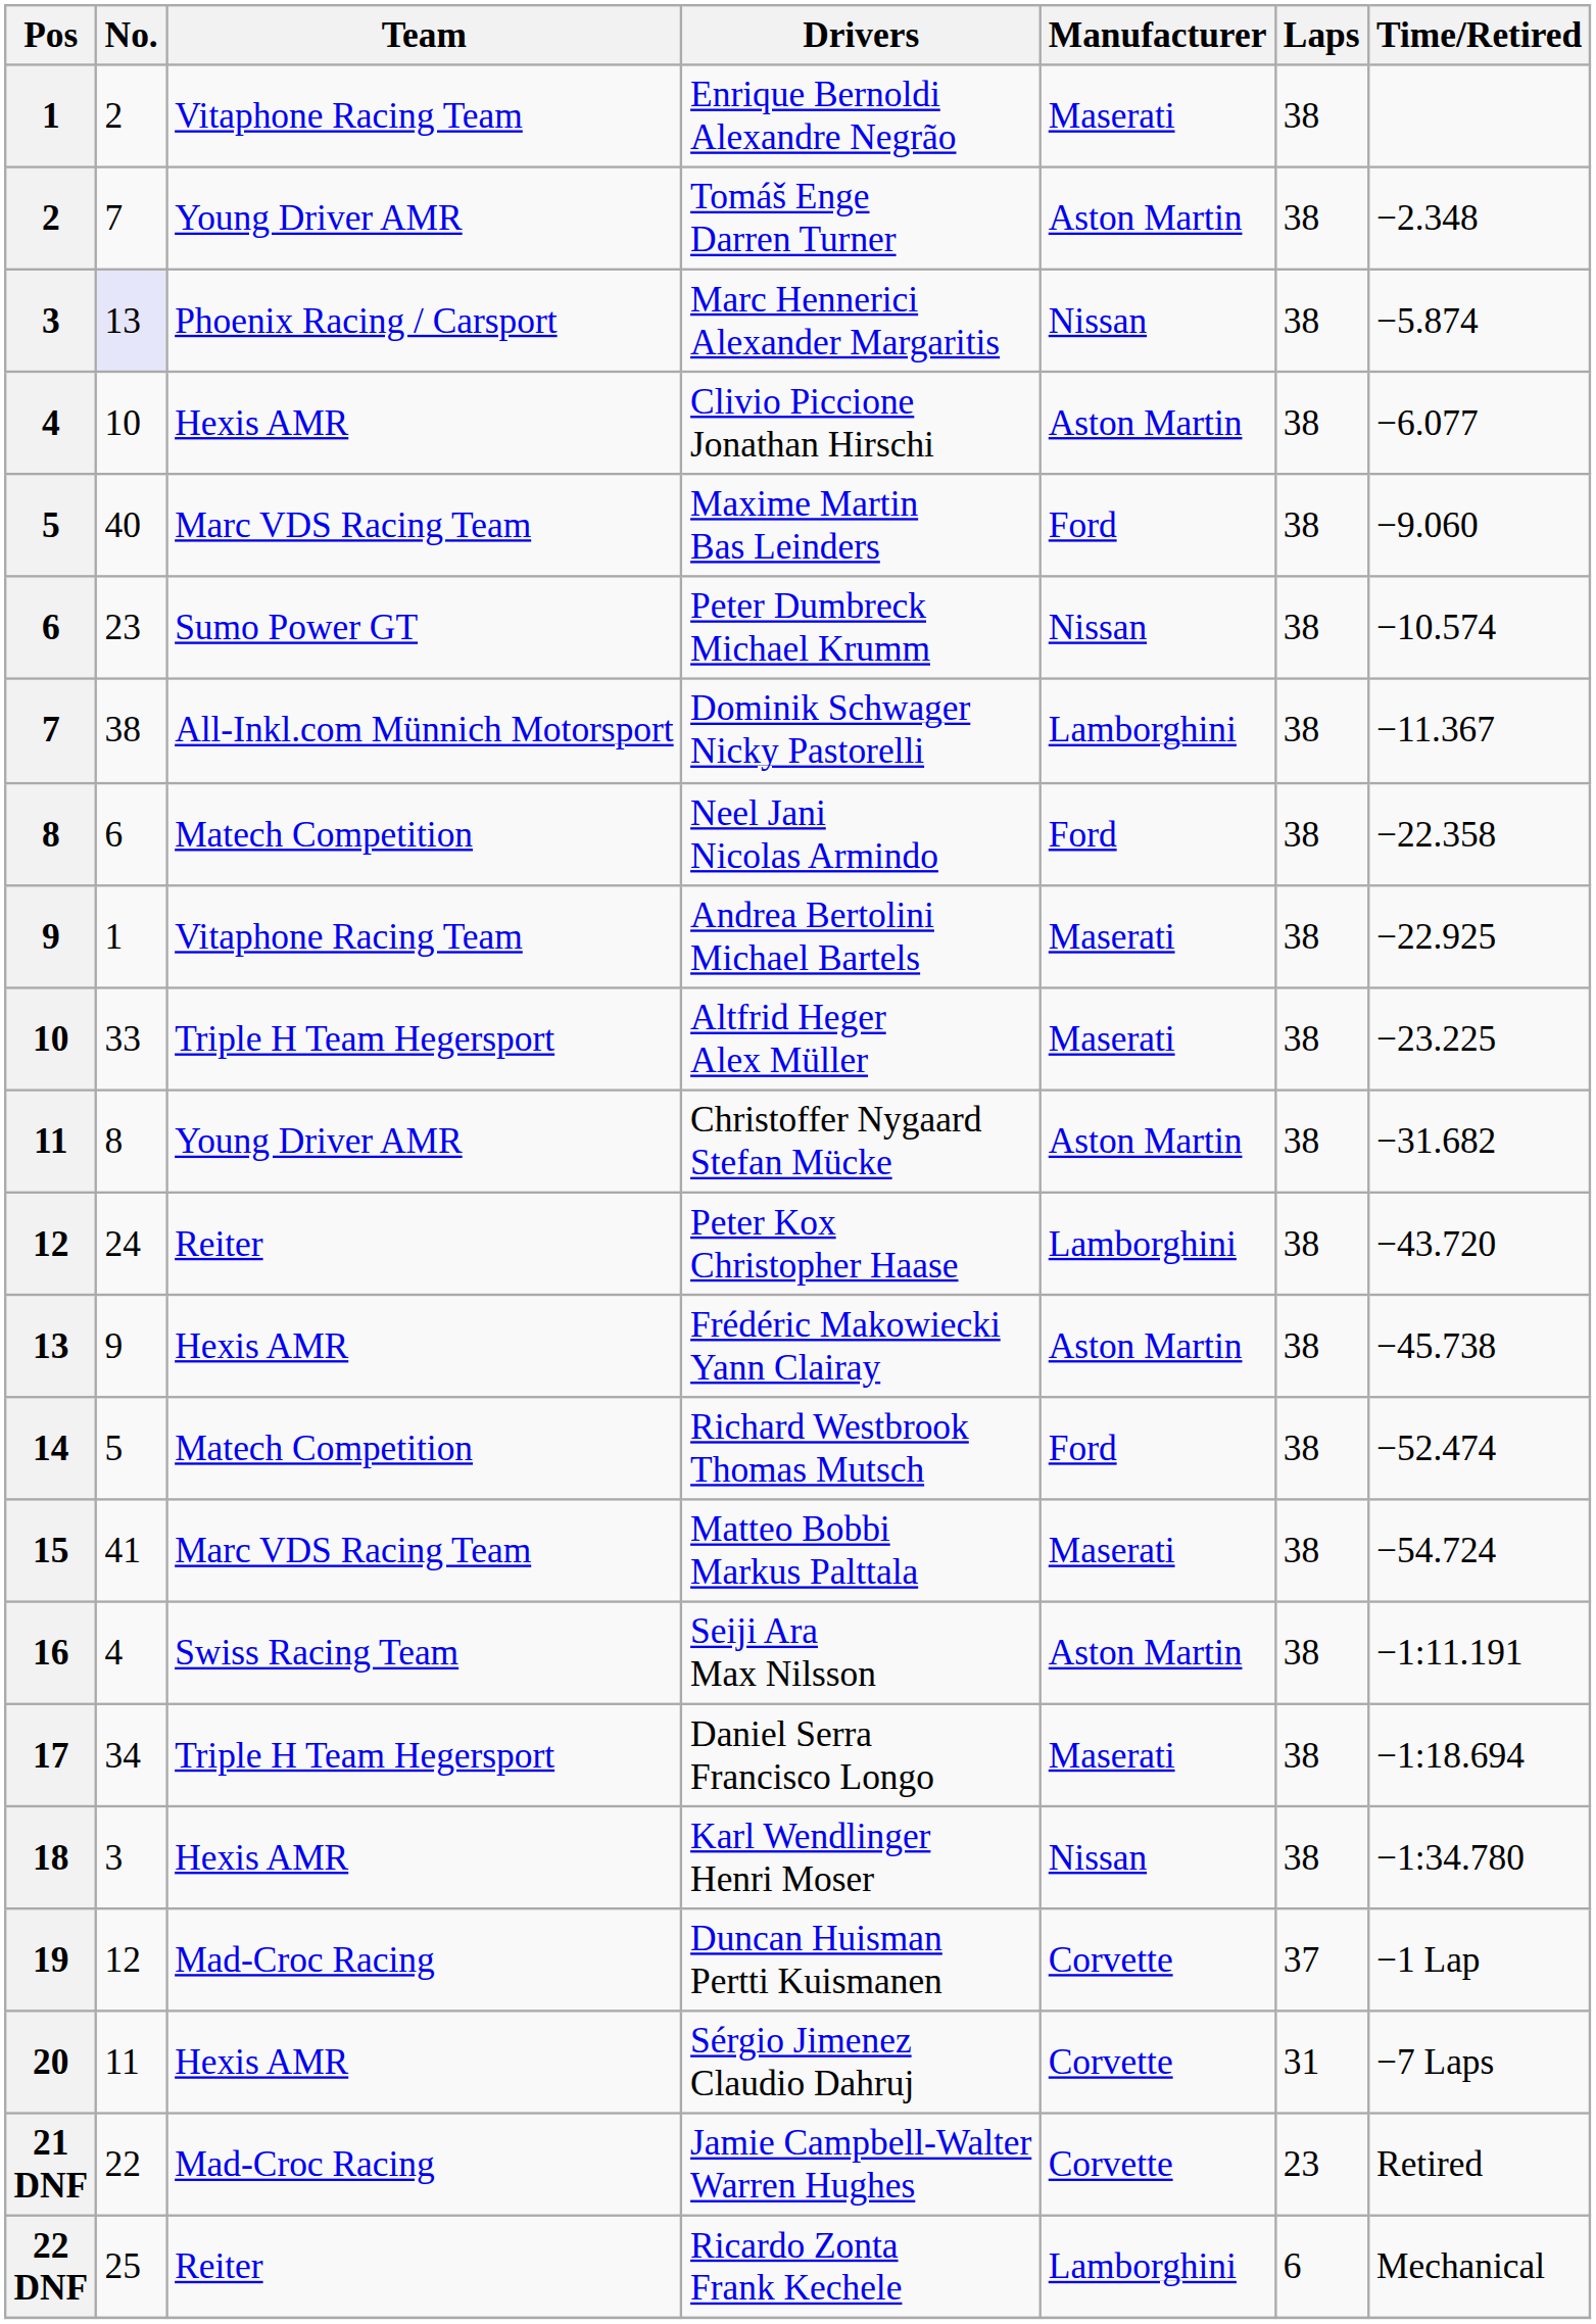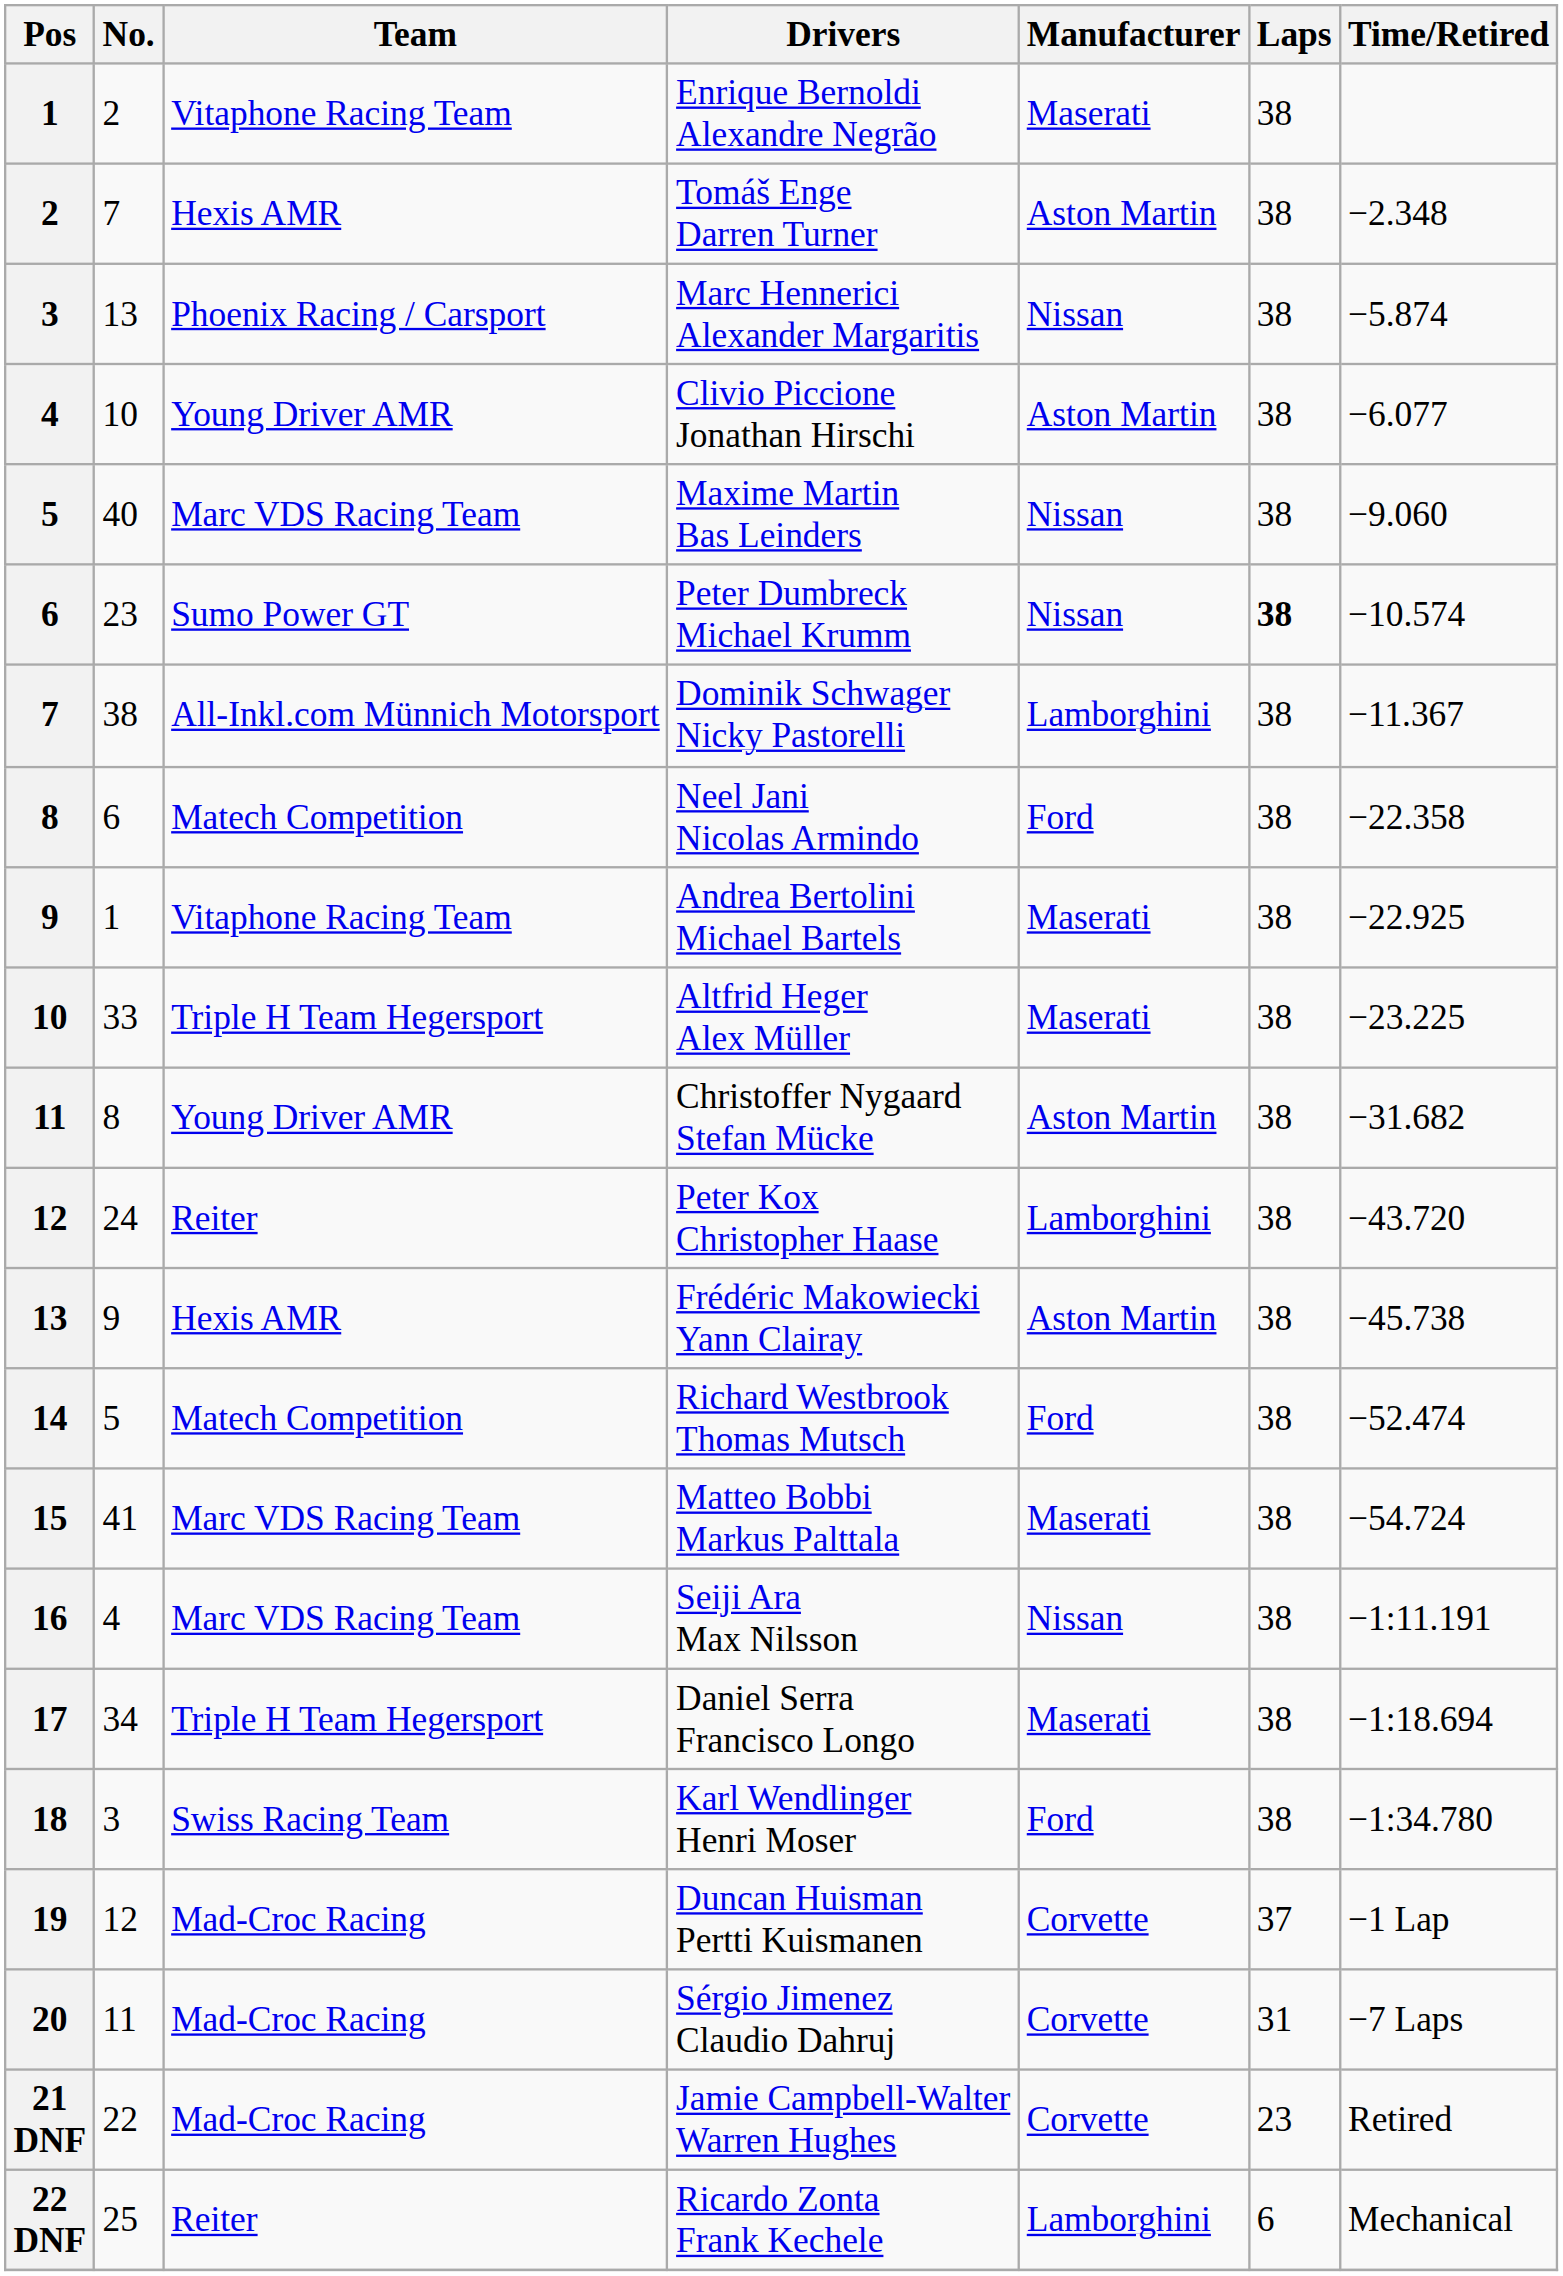Tomáš Enge Darren Turner | Team: Young Driver AMR -> Hexis AMR
Marc Hennerici Alexander Margaritis | No.: lavender background -> no background
Clivio Piccione Jonathan Hirschi | Team: Hexis AMR -> Young Driver AMR
Maxime Martin Bas Leinders | Manufacturer: Ford -> Nissan
Peter Dumbreck Michael Krumm | Laps: normal -> bold
Seiji Ara Max Nilsson | Team: Swiss Racing Team -> Marc VDS Racing Team
Seiji Ara Max Nilsson | Manufacturer: Aston Martin -> Nissan
Karl Wendlinger Henri Moser | Team: Hexis AMR -> Swiss Racing Team
Karl Wendlinger Henri Moser | Manufacturer: Nissan -> Ford
Sérgio Jimenez Claudio Dahruj | Team: Hexis AMR -> Mad-Croc Racing
